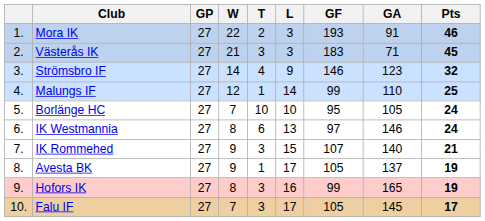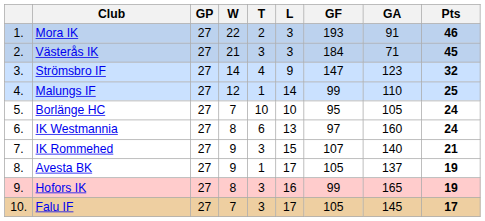Västerås IK | GF: 183 -> 184
Strömsbro IF | GF: 146 -> 147
IK Westmannia | GA: 146 -> 160
